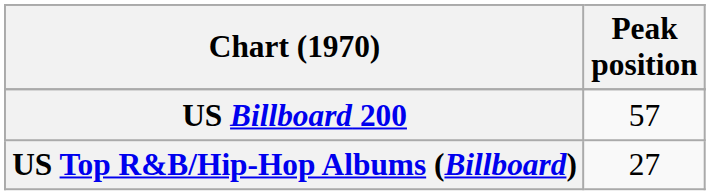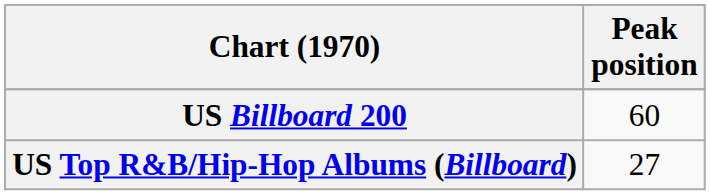US Billboard 200 | Peak position: 57 -> 60
